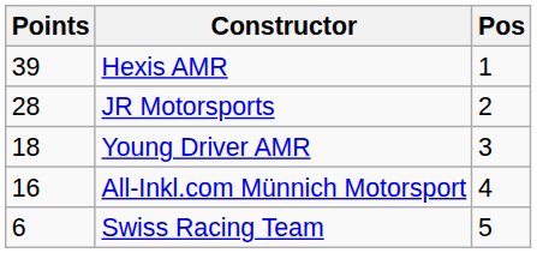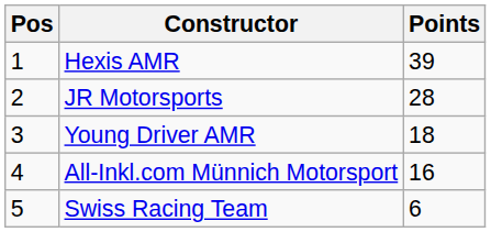columns swapped: Pos <-> Points
